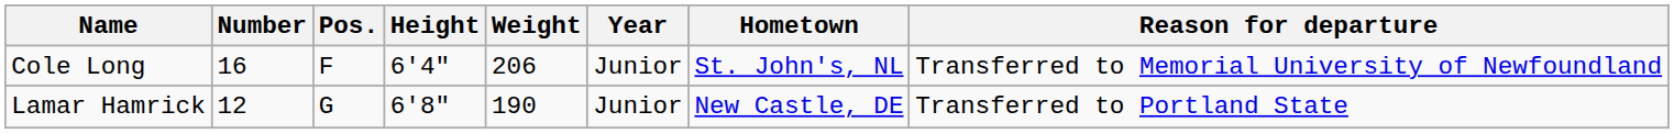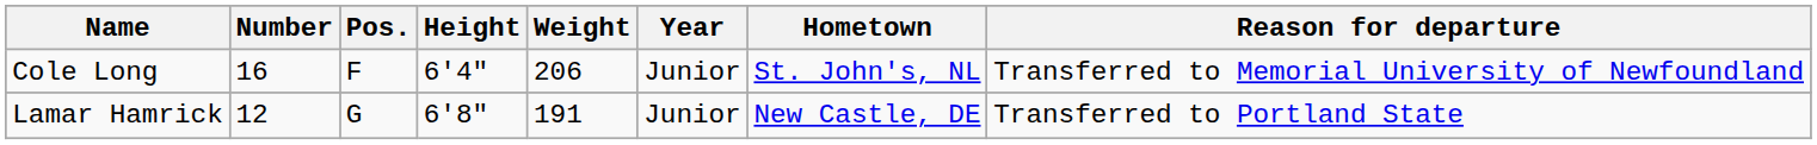Lamar Hamrick | Weight: 190 -> 191
